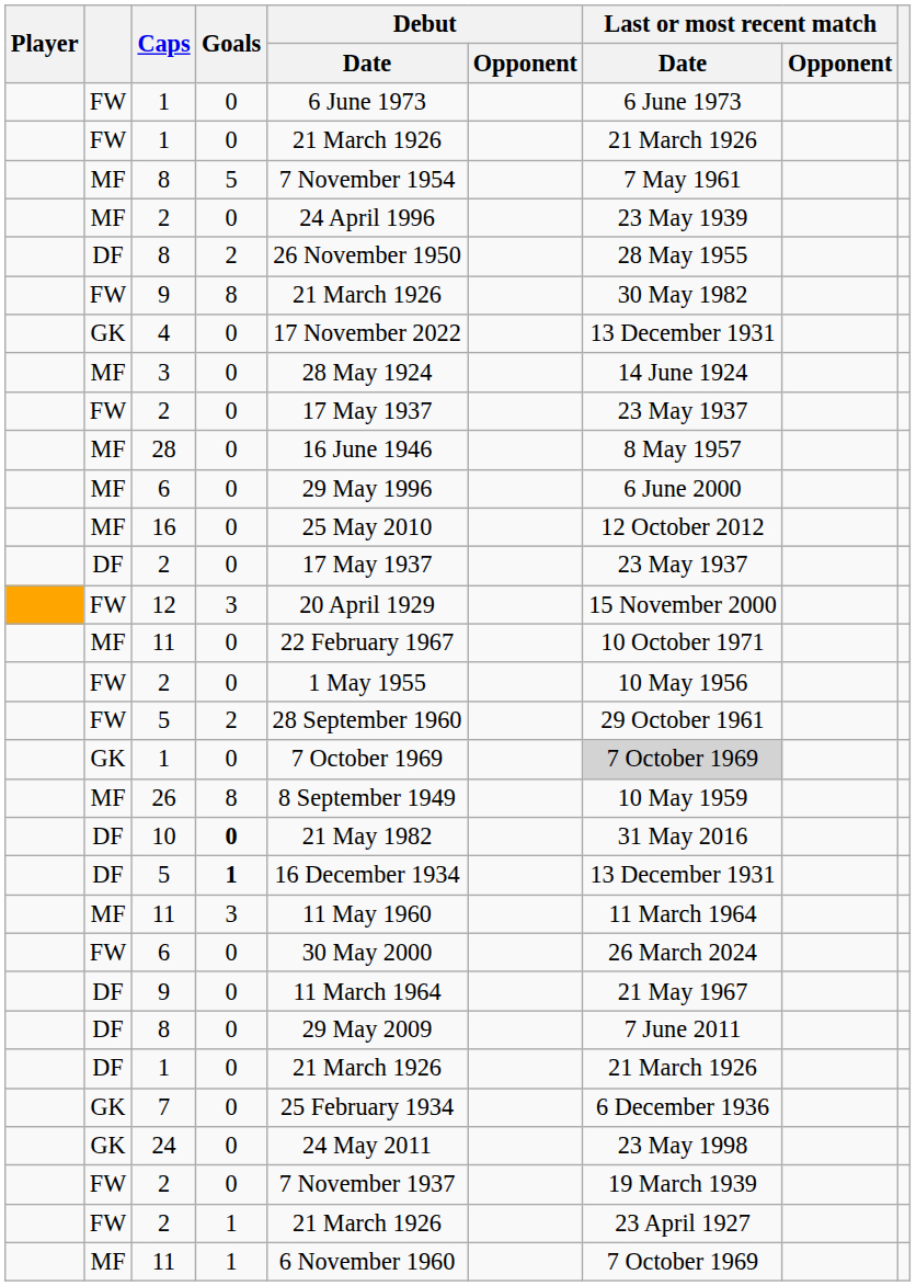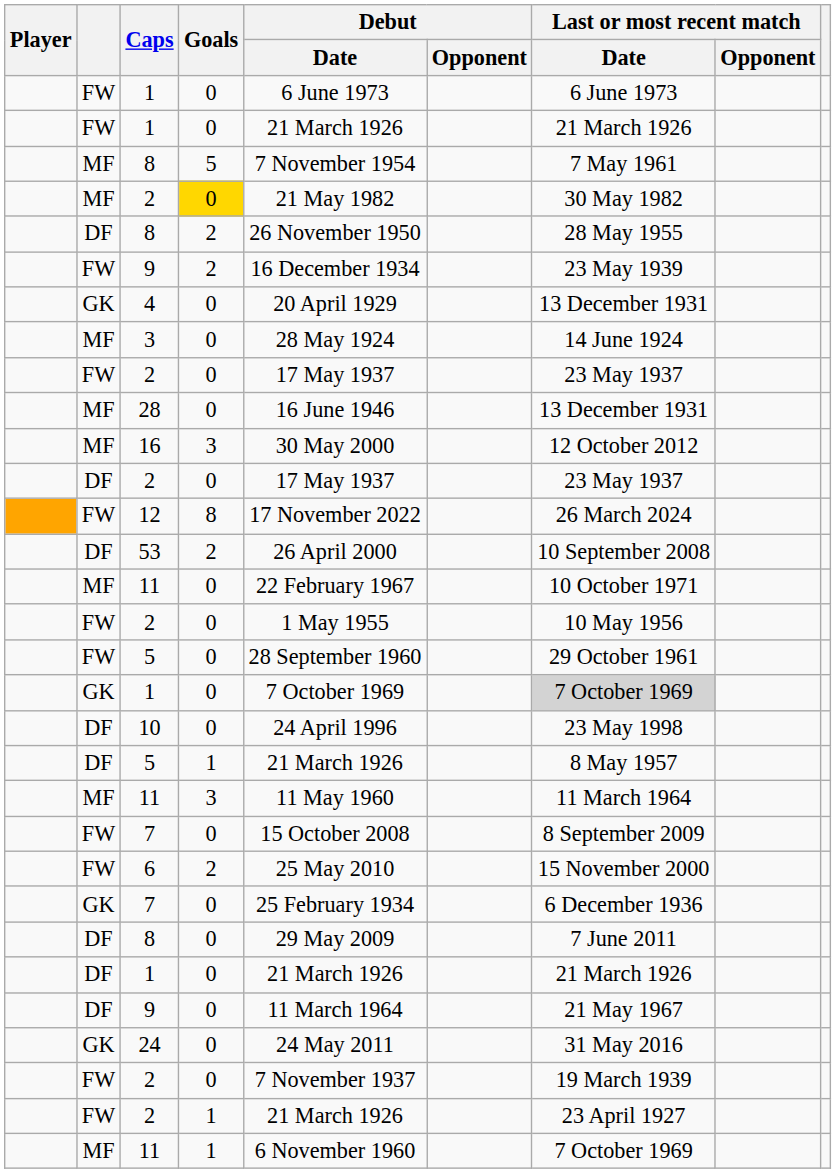MF / 2 | Goals: no background -> gold background
MF / 2 | Debut / Date: 24 April 1996 -> 21 May 1982
MF / 2 | Last or most recent match / Date: 23 May 1939 -> 30 May 1982
FW / 9 | Goals: 8 -> 2
FW / 9 | Debut / Date: 21 March 1926 -> 16 December 1934
FW / 9 | Last or most recent match / Date: 30 May 1982 -> 23 May 1939
4 | Debut / Date: 17 November 2022 -> 20 April 1929
28 | Last or most recent match / Date: 8 May 1957 -> 13 December 1931
- row: MF | 6 | 0 | 29 May 1996 | 6 June 2000
16 | Goals: 0 -> 3
16 | Debut / Date: 25 May 2010 -> 30 May 2000
12 | Goals: 3 -> 8
12 | Debut / Date: 20 April 1929 -> 17 November 2022
12 | Last or most recent match / Date: 15 November 2000 -> 26 March 2024
+ row: DF | 53 | 2 | 26 April 2000 | 10 September 2008
FW / 5 | Goals: 2 -> 0
- row: MF | 26 | 8 | 8 September 1949 | 10 May 1959
10 | Goals: bold -> normal
10 | Debut / Date: 21 May 1982 -> 24 April 1996
10 | Last or most recent match / Date: 31 May 2016 -> 23 May 1998
DF / 5 | Goals: bold -> normal
DF / 5 | Debut / Date: 16 December 1934 -> 21 March 1926
DF / 5 | Last or most recent match / Date: 13 December 1931 -> 8 May 1957
+ row: FW | 7 | 0 | 15 October 2008 | 8 September 2009
FW / 6 | Goals: 0 -> 2
FW / 6 | Debut / Date: 30 May 2000 -> 25 May 2010
FW / 6 | Last or most recent match / Date: 26 March 2024 -> 15 November 2000
rows swapped: GK / 7 <-> DF / 9
24 | Last or most recent match / Date: 23 May 1998 -> 31 May 2016
